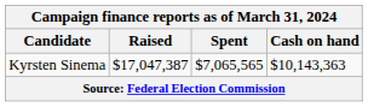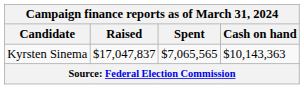Kyrsten Sinema | Raised: $17,047,387 -> $17,047,837
